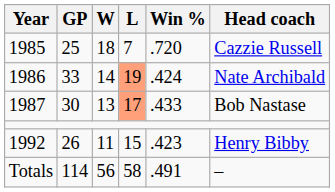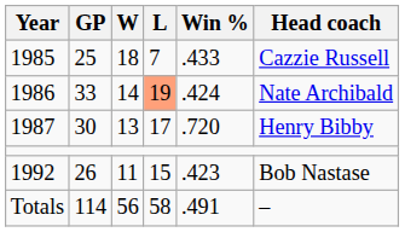1985 | Win %: .720 -> .433
1987 | L: lightsalmon background -> no background
1987 | Win %: .433 -> .720
1987 | Head coach: Bob Nastase -> Henry Bibby
1992 | Head coach: Henry Bibby -> Bob Nastase
